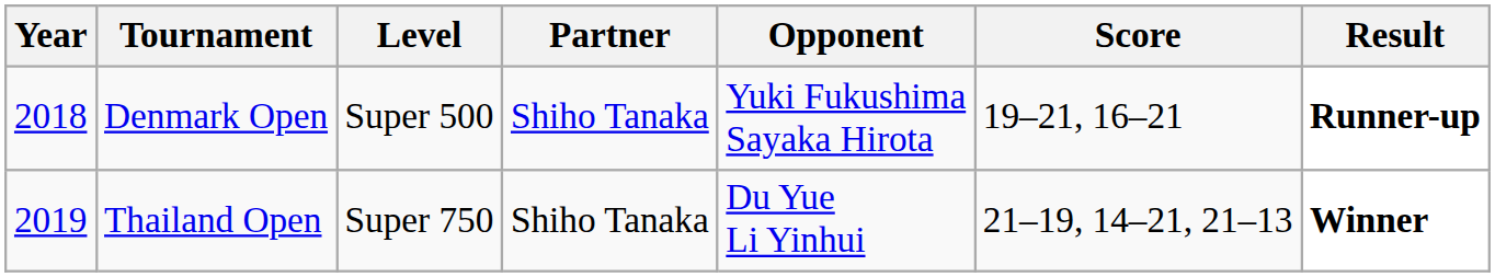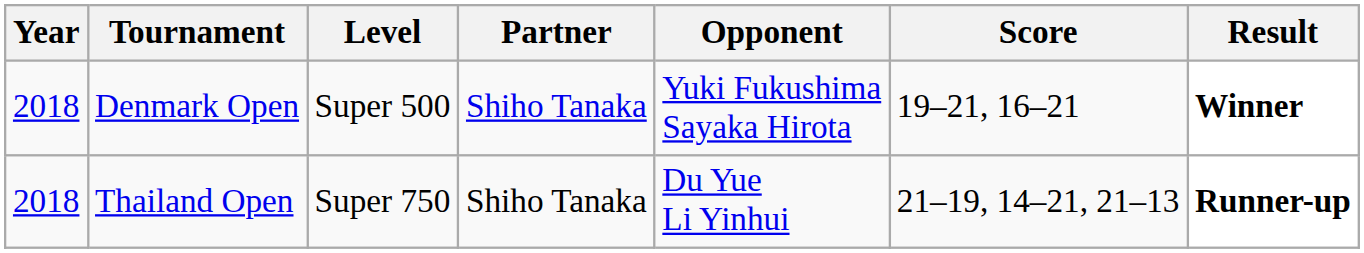Denmark Open | Result: Runner-up -> Winner
Thailand Open | Year: 2019 -> 2018
Thailand Open | Result: Winner -> Runner-up
